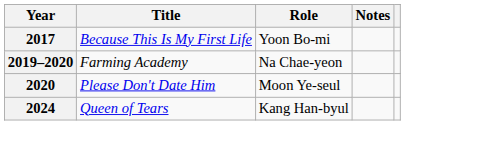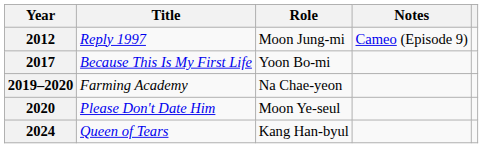+ row: 2012 | Reply 1997 | Moon Jung-mi | Cameo (Episode 9)
